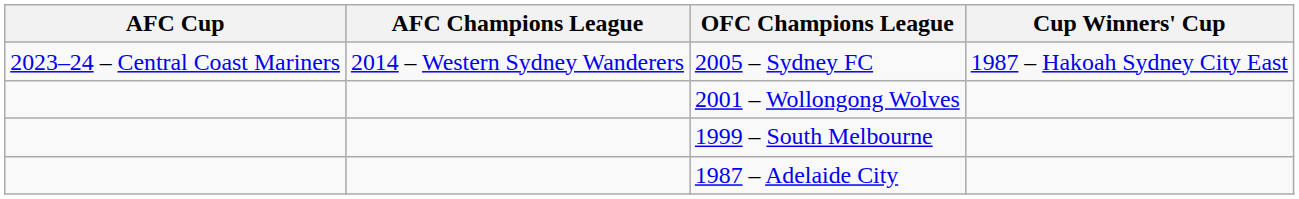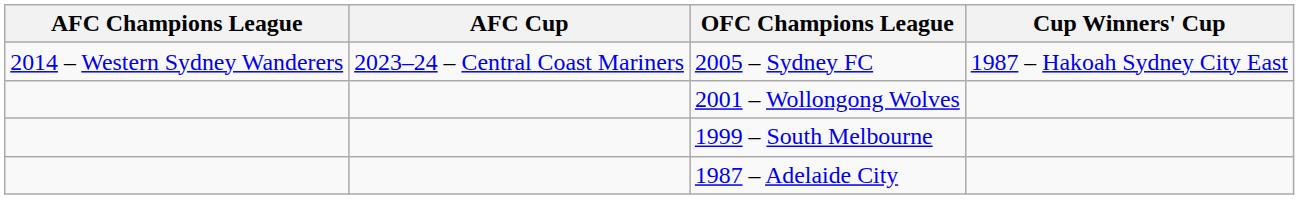columns swapped: AFC Champions League <-> AFC Cup
